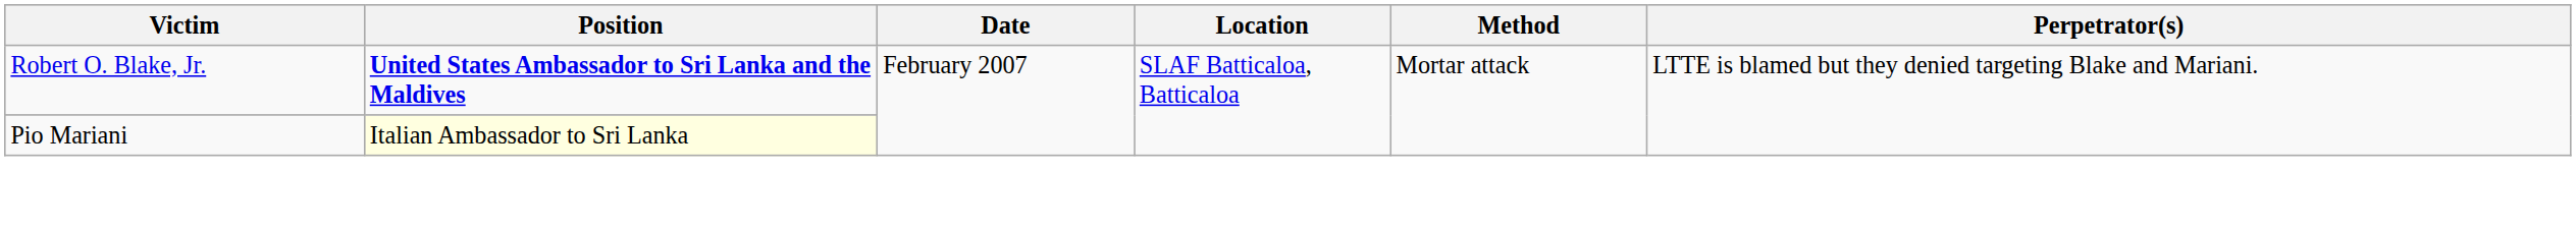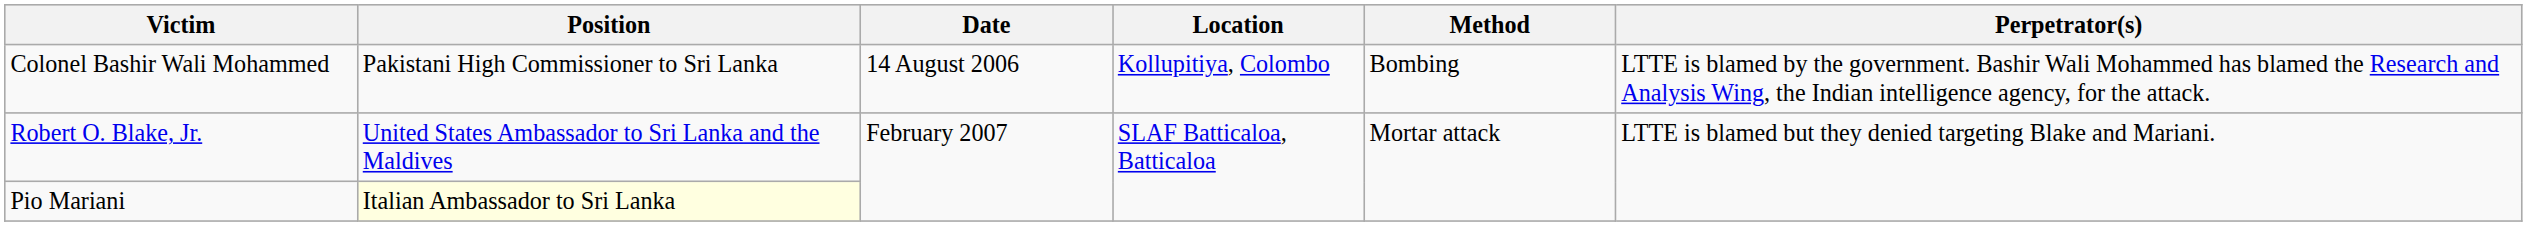+ row: Colonel Bashir Wali Mohammed | Pakistani High Commissioner to Sri Lanka | 14 August 2006 | Kollupitiya, Colombo | Bombing | LTTE is blamed by the government. Bashir Wali Mohammed has blamed the Research and Analysis Wing, the Indian intelligence agency, for the attack.
Robert O. Blake, Jr. | Position: bold -> normal
